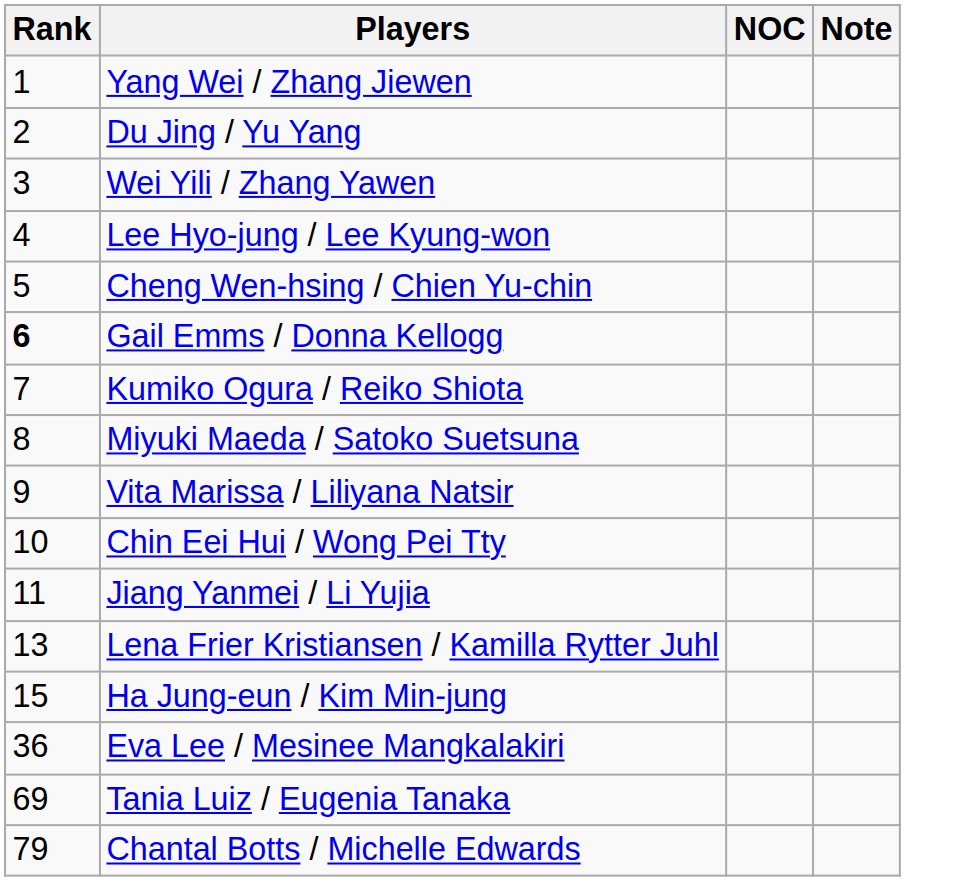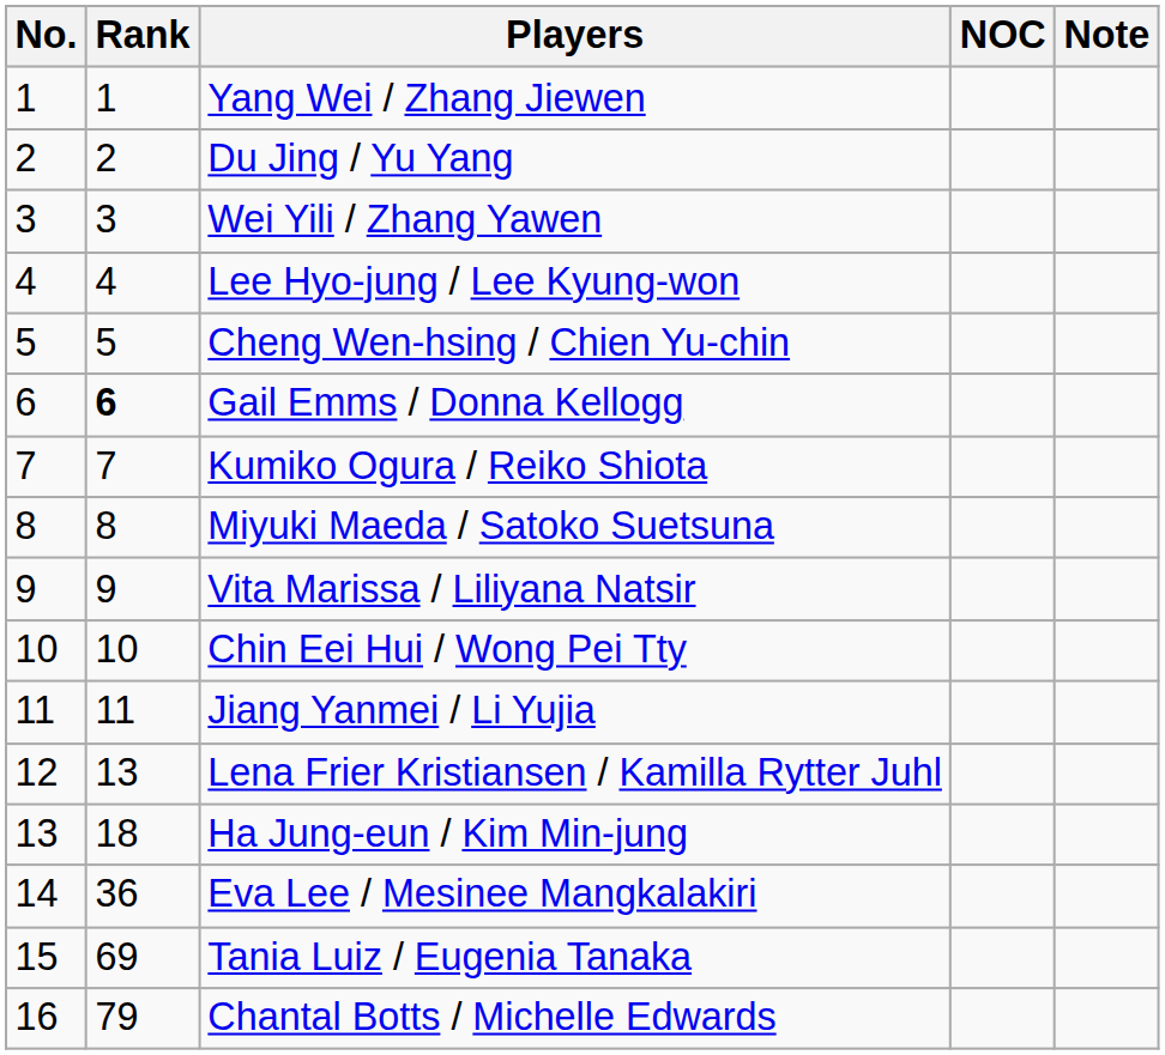+ column: No. | 1 | 2 | 3 | 4 | 5 | 6 | 7 | 8 | 9 | 10 | 11 | 12 | 13 | 14 | 15 | 16
Ha Jung-eun / Kim Min-jung | Rank: 15 -> 18
